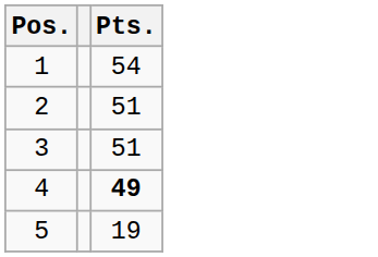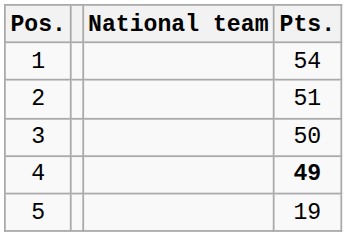+ column: National team
3 | Pts.: 51 -> 50
